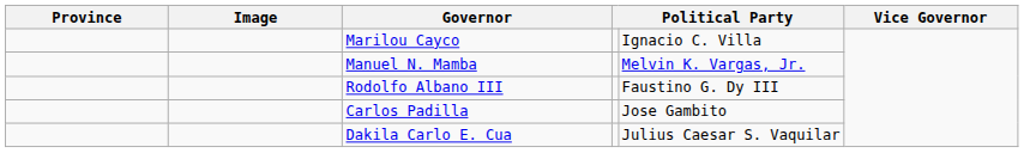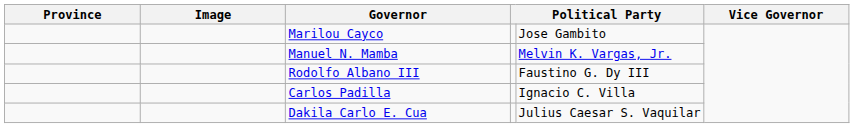Marilou Cayco | column 5: Ignacio C. Villa -> Jose Gambito
Carlos Padilla | column 5: Jose Gambito -> Ignacio C. Villa
